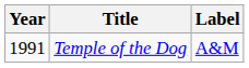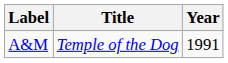columns swapped: Year <-> Label
